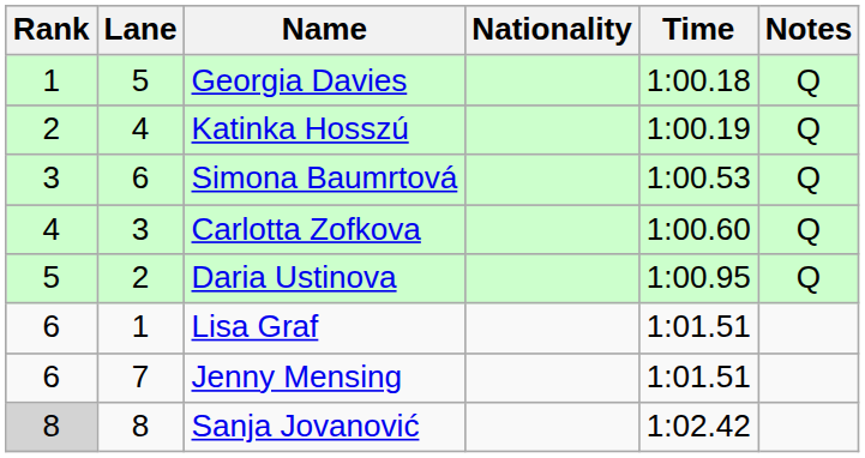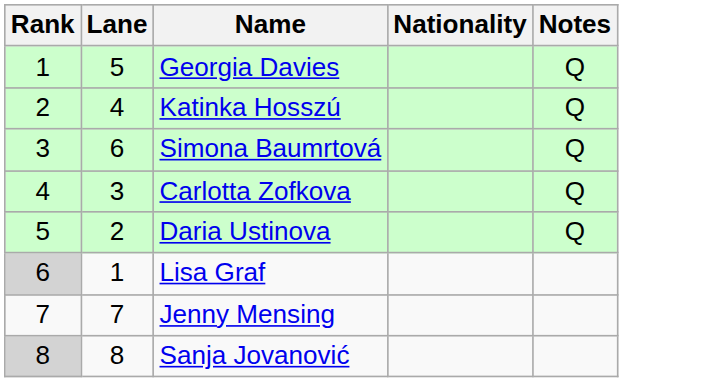- column: Time | 1:00.18 | 1:00.19 | 1:00.53 | 1:00.60 | 1:00.95 | 1:01.51 | 1:01.51 | 1:02.42
Lisa Graf | Rank: no background -> lightgrey background
Jenny Mensing | Rank: 6 -> 7
